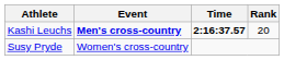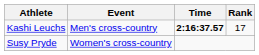Kashi Leuchs | Event: bold -> normal
Kashi Leuchs | Rank: 20 -> 17
